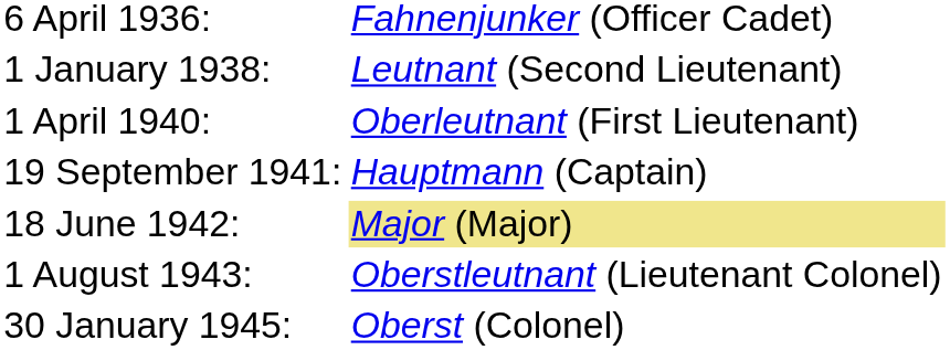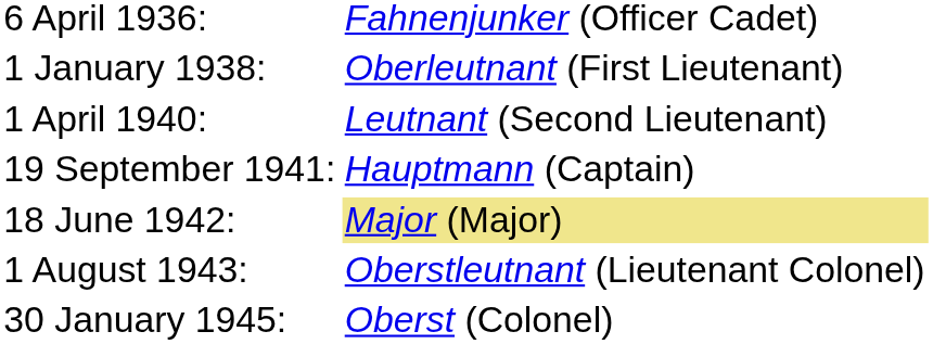1 January 1938: | column 2: Leutnant (Second Lieutenant) -> Oberleutnant (First Lieutenant)
1 April 1940: | column 2: Oberleutnant (First Lieutenant) -> Leutnant (Second Lieutenant)
